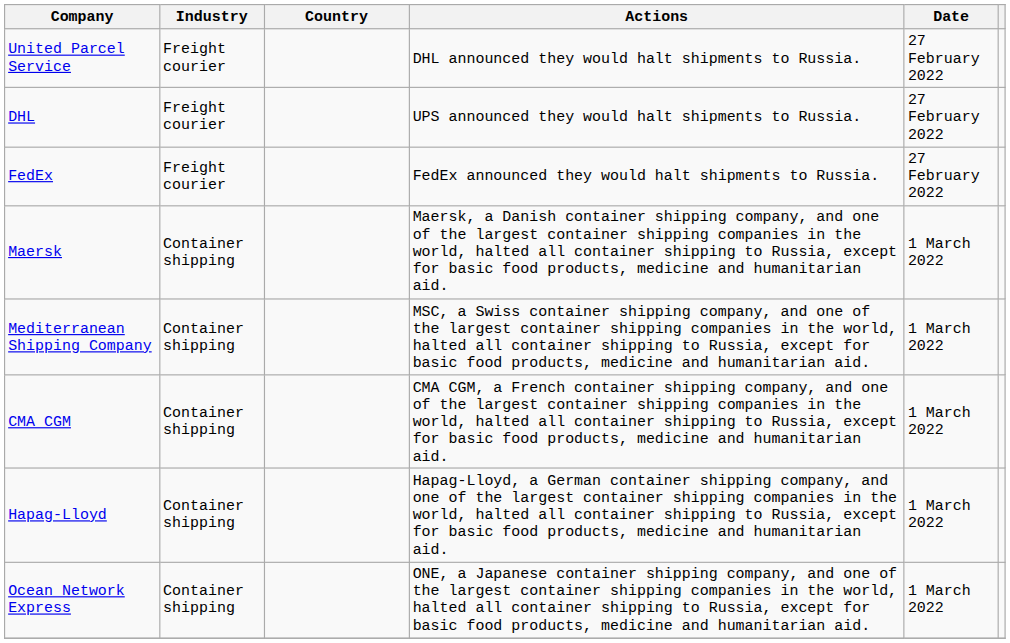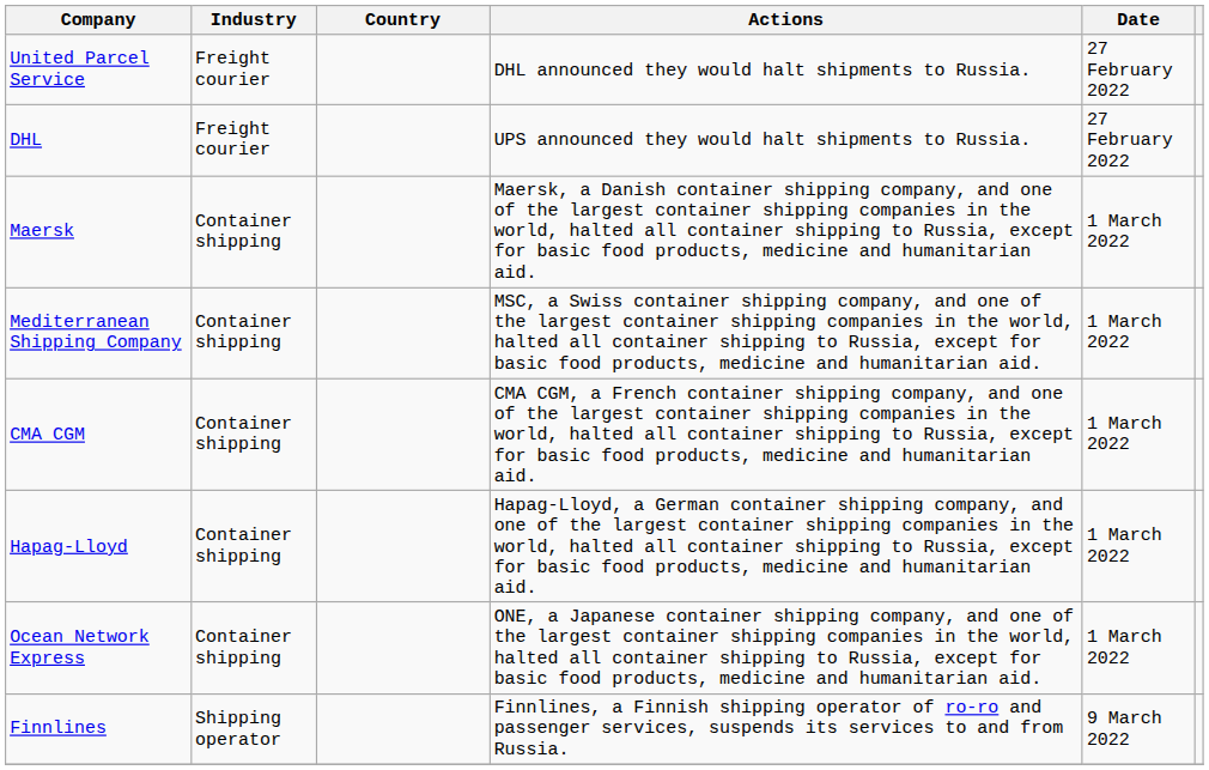- row: FedEx | Freight courier | FedEx announced they would halt shipments to Russia. | 27 February 2022
+ row: Finnlines | Shipping operator | Finnlines, a Finnish shipping operator of ro-ro and passenger services, suspends its services to and from Russia. | 9 March 2022
